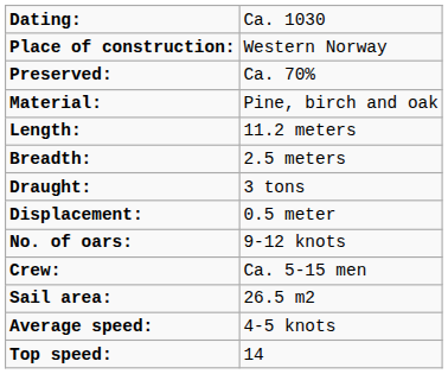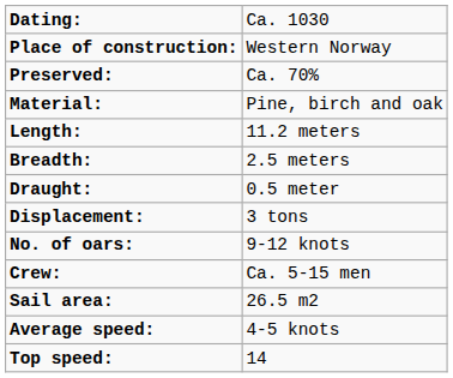Draught: | column 2: 3 tons -> 0.5 meter
Displacement: | column 2: 0.5 meter -> 3 tons
